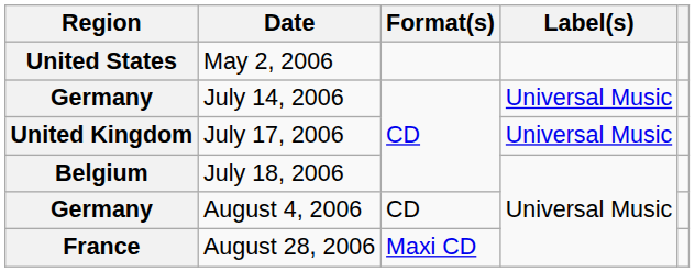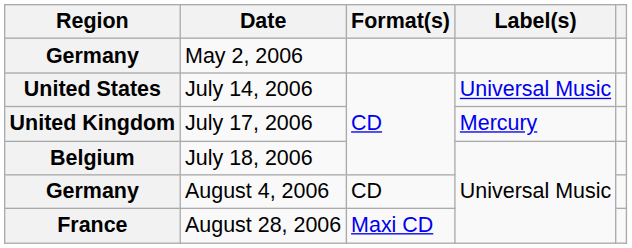May 2, 2006 | Region: United States -> Germany
July 14, 2006 | Region: Germany -> United States
July 17, 2006 | Label(s): Universal Music -> Mercury
